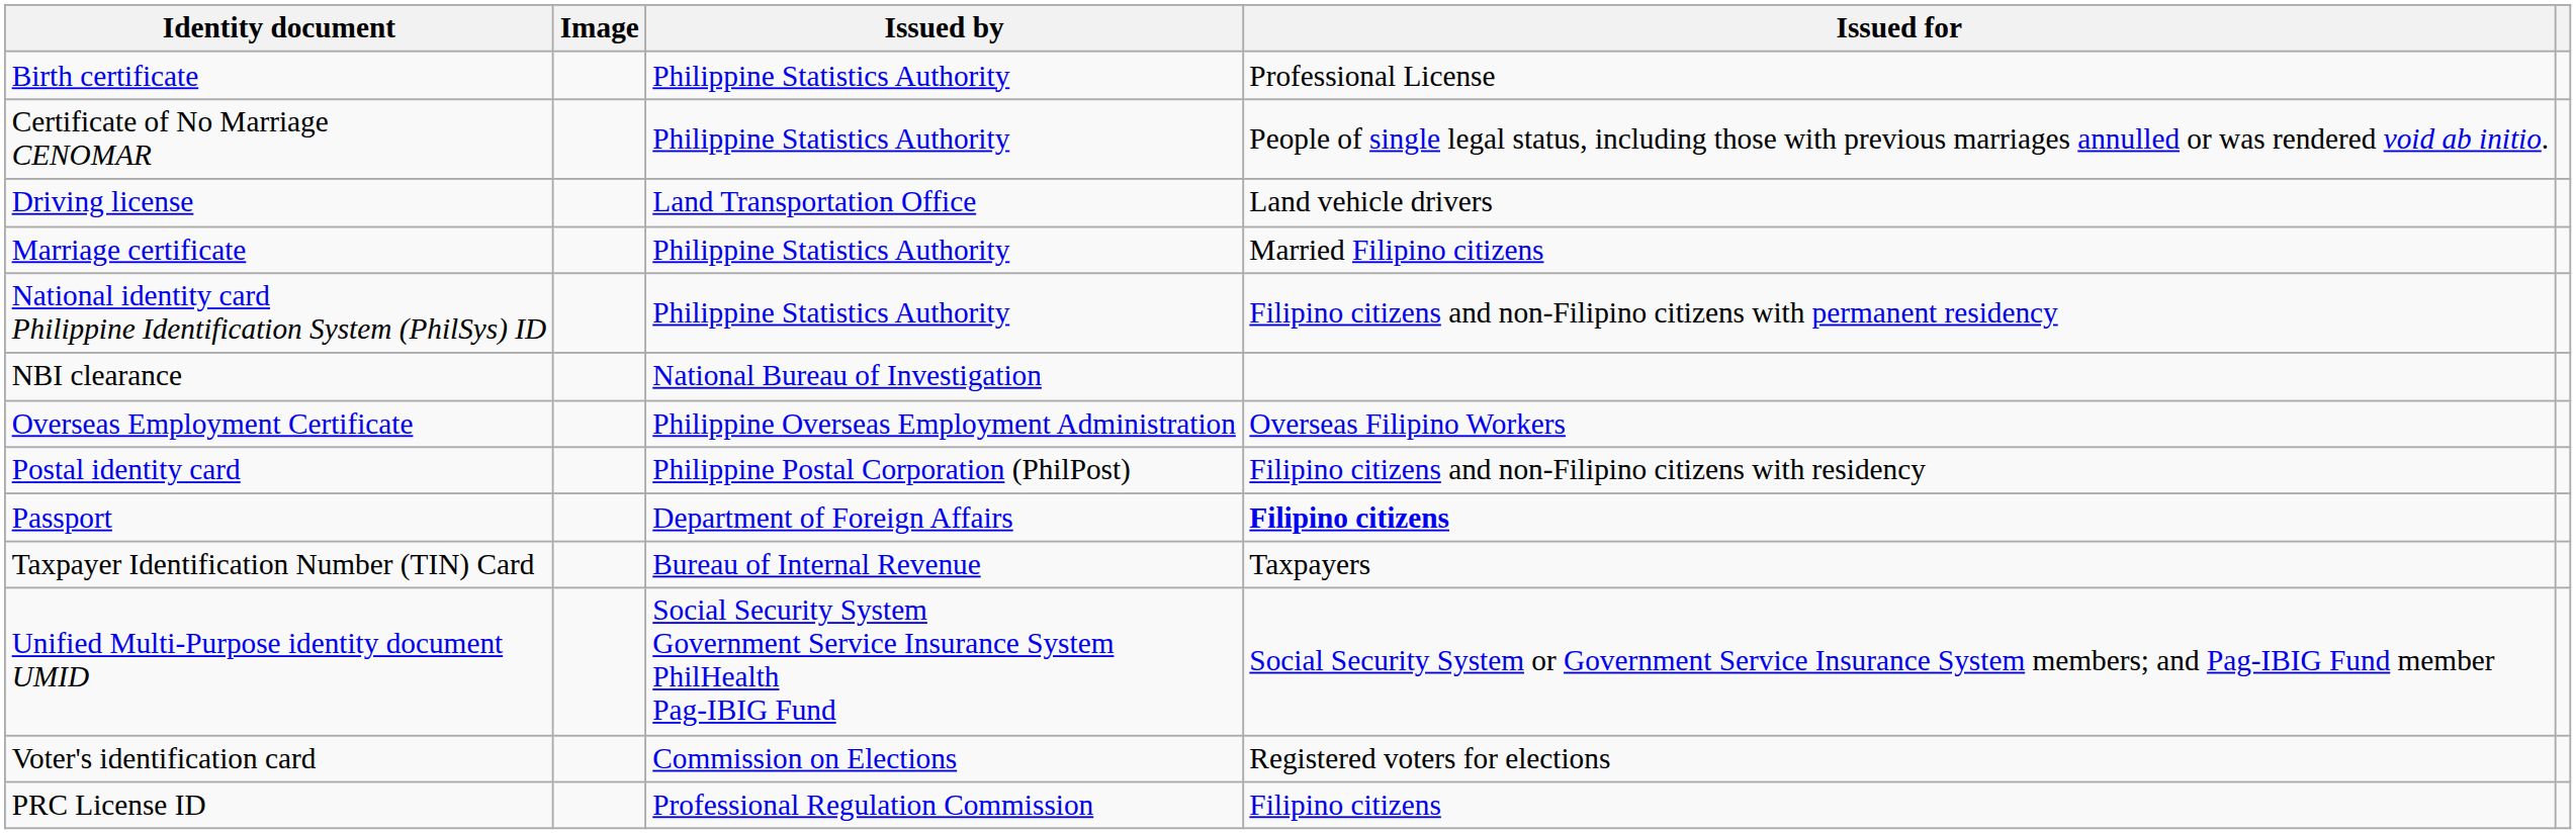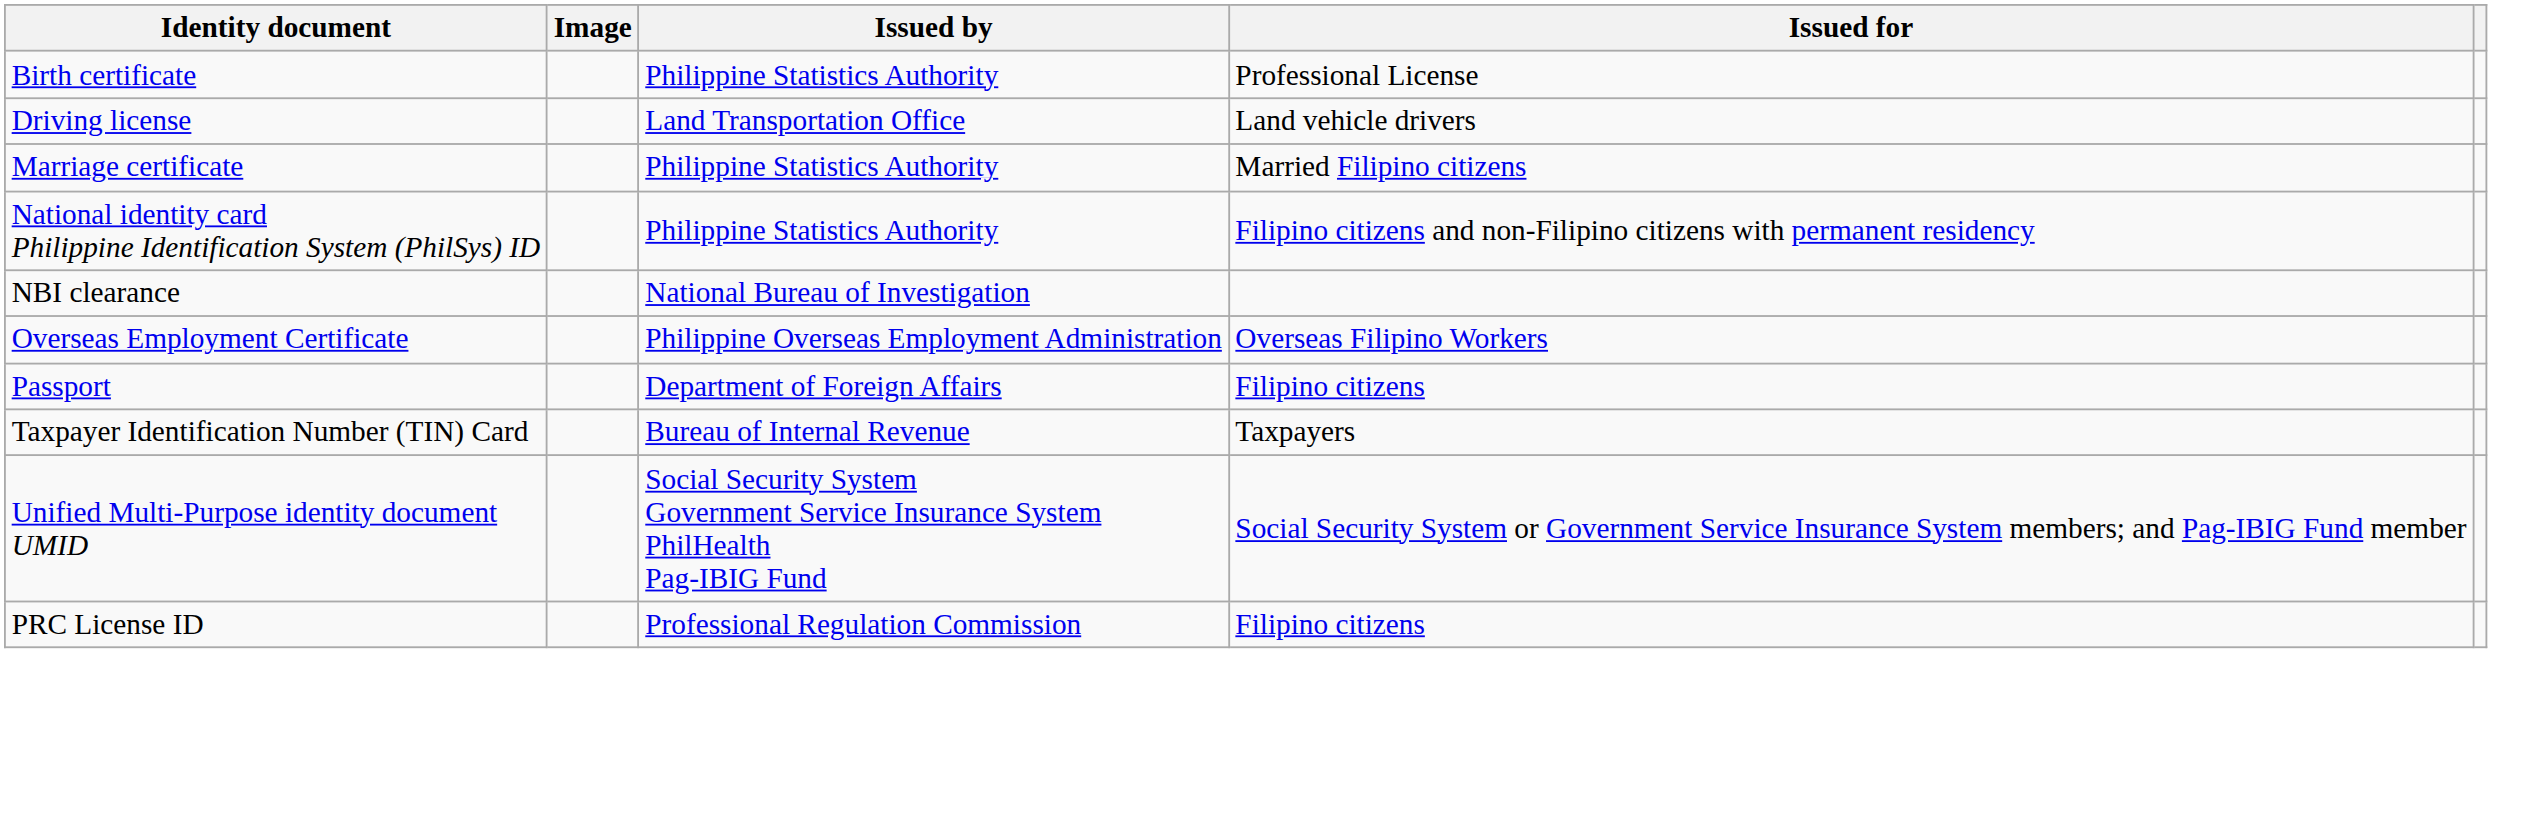- row: Certificate of No Marriage CENOMAR | Philippine Statistics Authority | People of single legal status, including those with previous marriages annulled or was rendered void ab initio.
- row: Postal identity card | Philippine Postal Corporation (PhilPost) | Filipino citizens and non-Filipino citizens with residency
Passport | Issued for: bold -> normal
- row: Voter's identification card | Commission on Elections | Registered voters for elections
